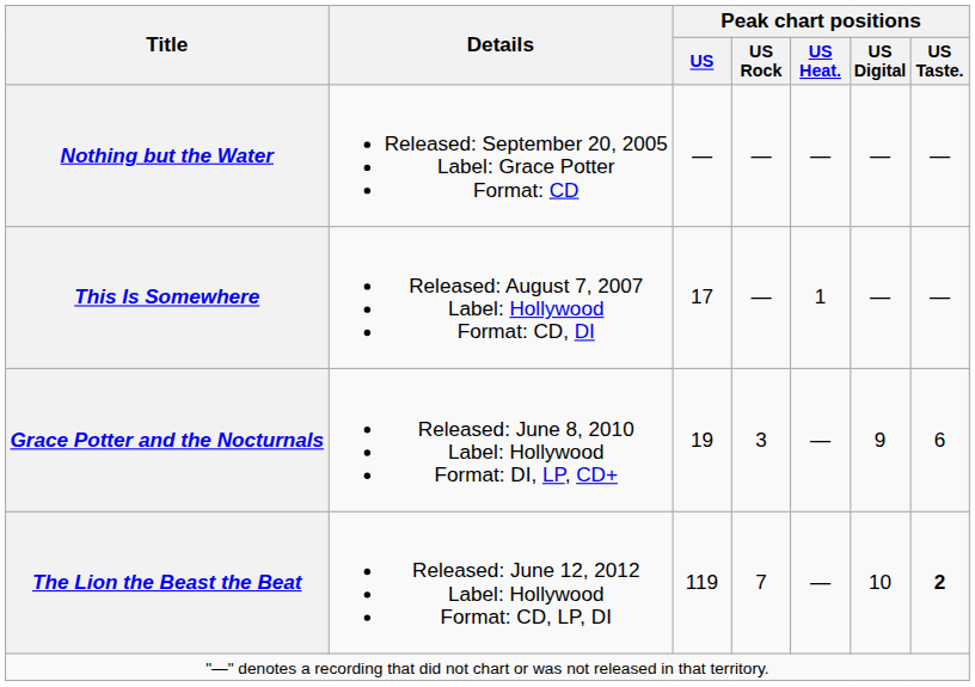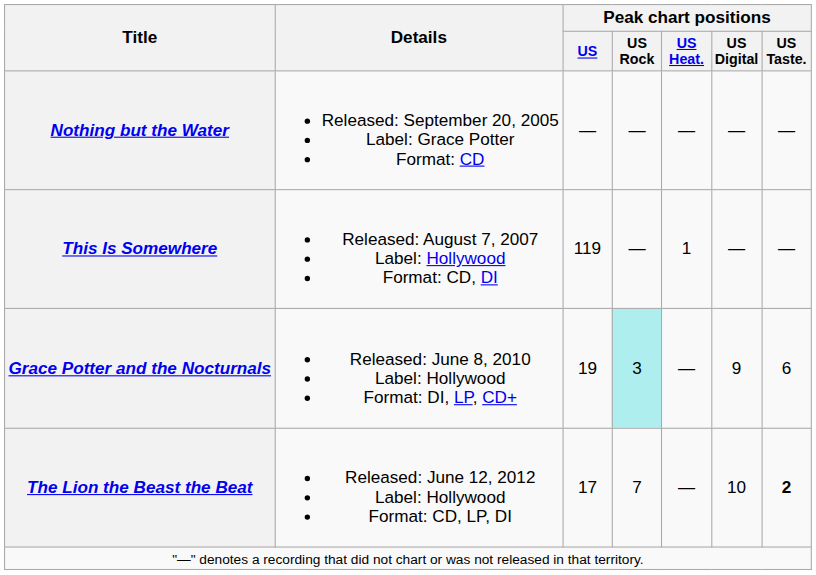This Is Somewhere | Peak chart positions / US: 17 -> 119
Grace Potter and the Nocturnals | Peak chart positions / US Rock: no background -> paleturquoise background
The Lion the Beast the Beat | Peak chart positions / US: 119 -> 17
